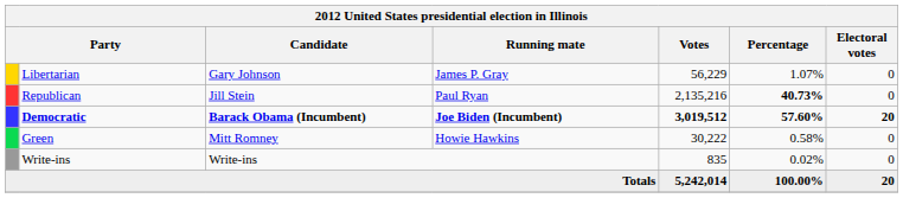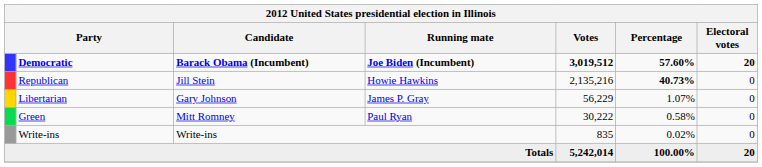rows swapped: Democratic <-> Libertarian
Republican | Running mate: Paul Ryan -> Howie Hawkins
Green | Running mate: Howie Hawkins -> Paul Ryan
